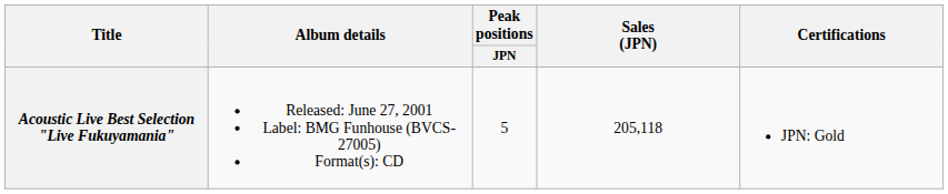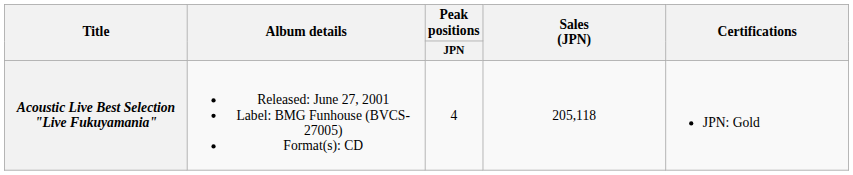Acoustic Live Best Selection "Live Fukuyamania" | Peak positions / JPN: 5 -> 4
